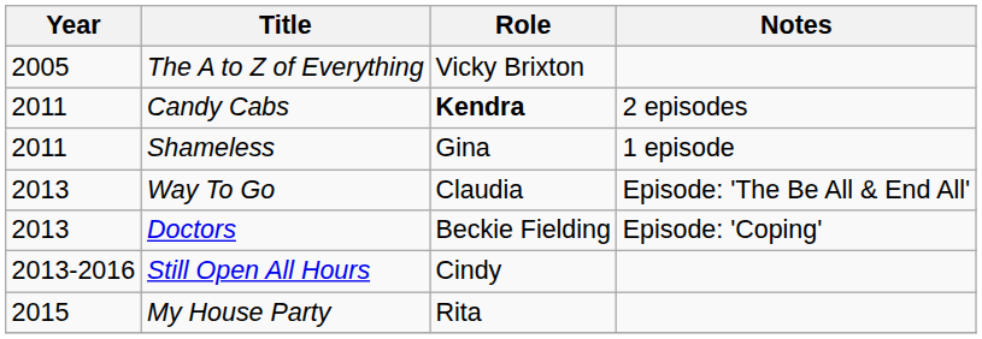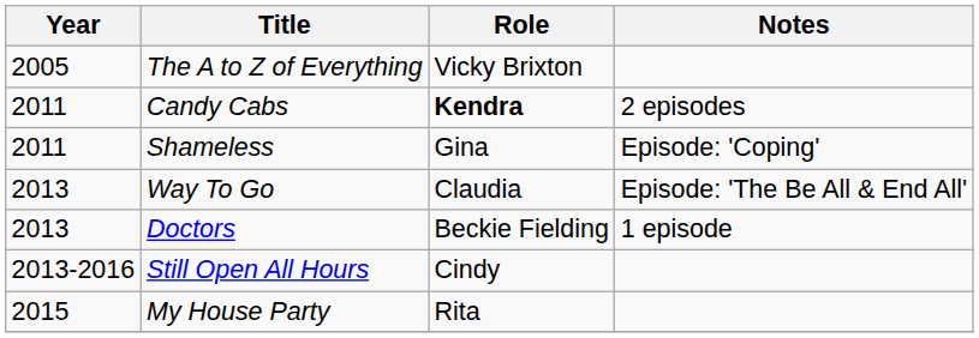Shameless | Notes: 1 episode -> Episode: 'Coping'
Doctors | Notes: Episode: 'Coping' -> 1 episode
